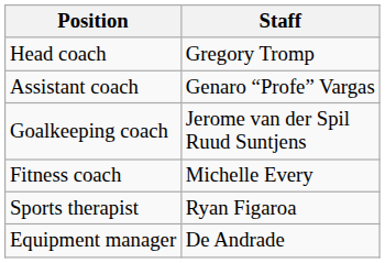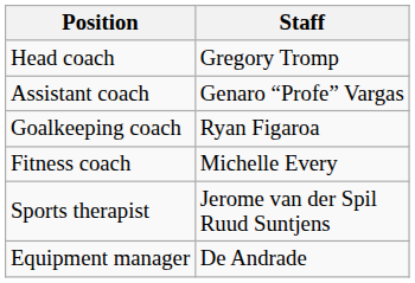Goalkeeping coach | Staff: Jerome van der Spil Ruud Suntjens -> Ryan Figaroa
Sports therapist | Staff: Ryan Figaroa -> Jerome van der Spil Ruud Suntjens
